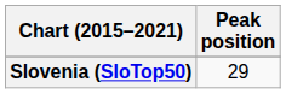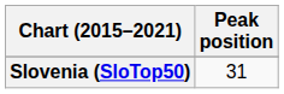Slovenia (SloTop50) | Peak position: 29 -> 31
